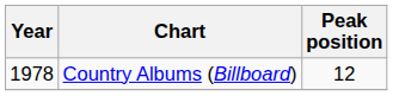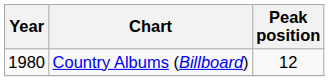Country Albums (Billboard) | Year: 1978 -> 1980
